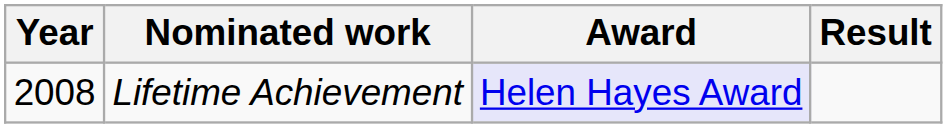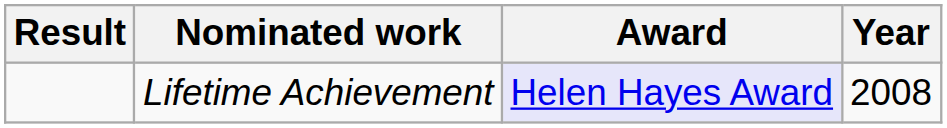columns swapped: Year <-> Result
